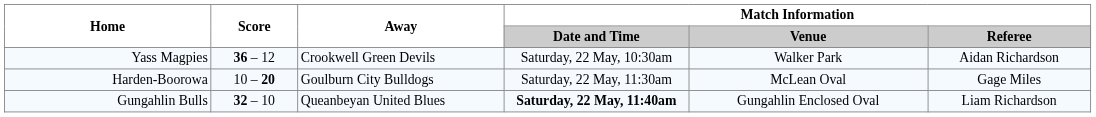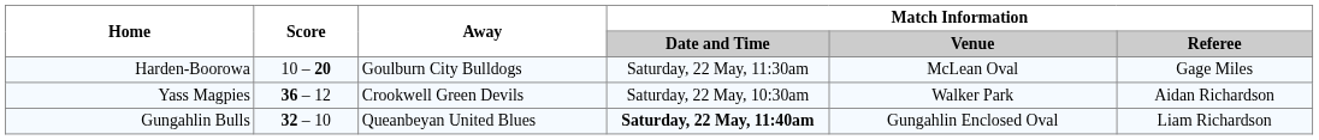rows swapped: Yass Magpies <-> Harden-Boorowa
